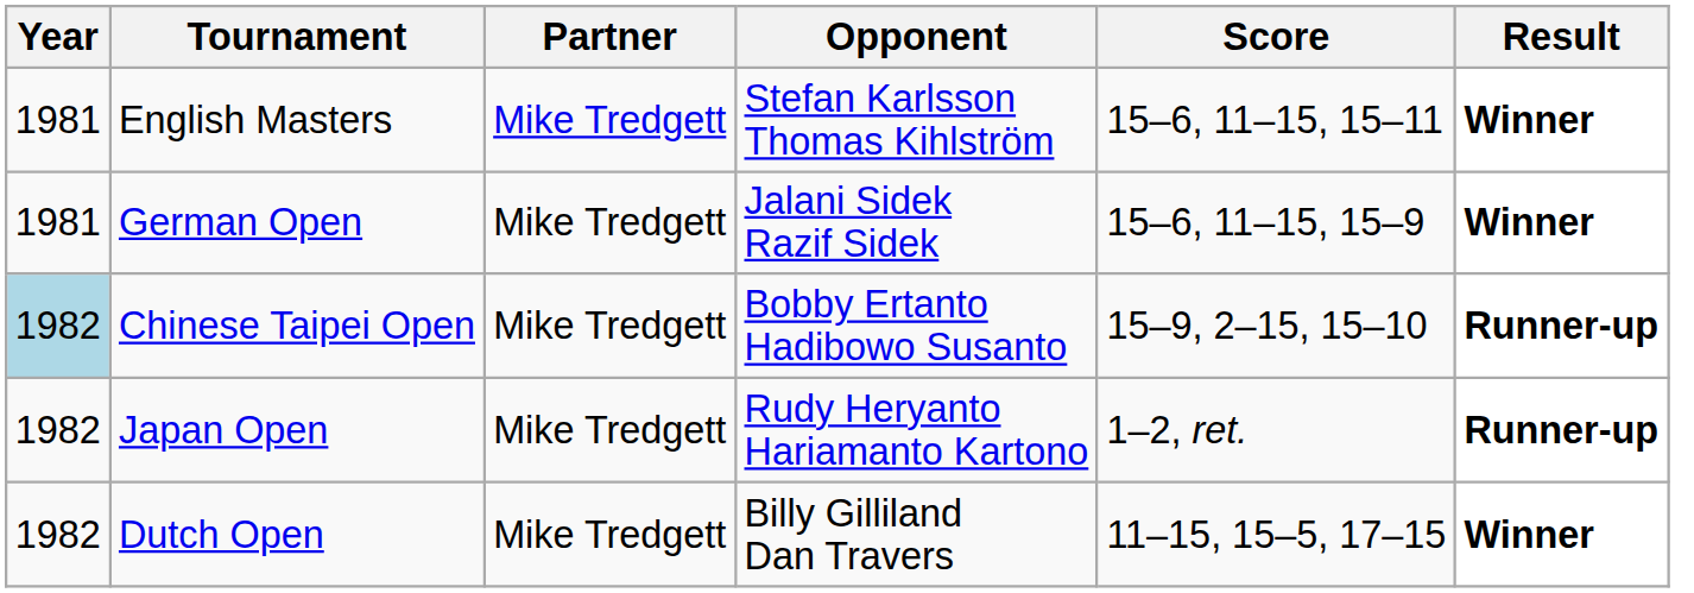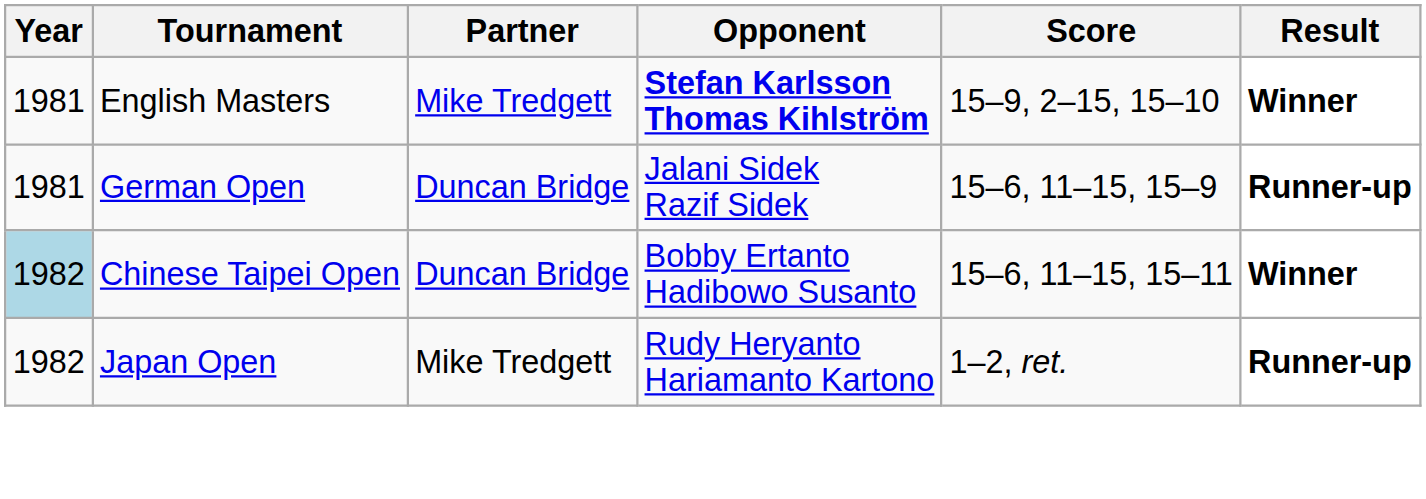English Masters | Opponent: normal -> bold
English Masters | Score: 15–6, 11–15, 15–11 -> 15–9, 2–15, 15–10
German Open | Partner: Mike Tredgett -> Duncan Bridge
German Open | Result: Winner -> Runner-up
Chinese Taipei Open | Partner: Mike Tredgett -> Duncan Bridge
Chinese Taipei Open | Score: 15–9, 2–15, 15–10 -> 15–6, 11–15, 15–11
Chinese Taipei Open | Result: Runner-up -> Winner
- row: 1982 | Dutch Open | Mike Tredgett | Billy Gilliland Dan Travers | 11–15, 15–5, 17–15 | Winner
